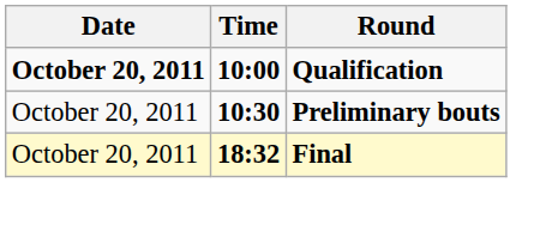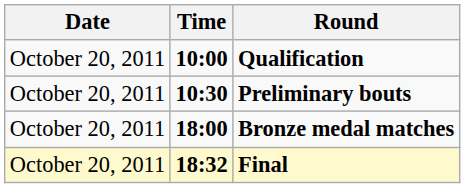Qualification | Date: bold -> normal
+ row: October 20, 2011 | 18:00 | Bronze medal matches
